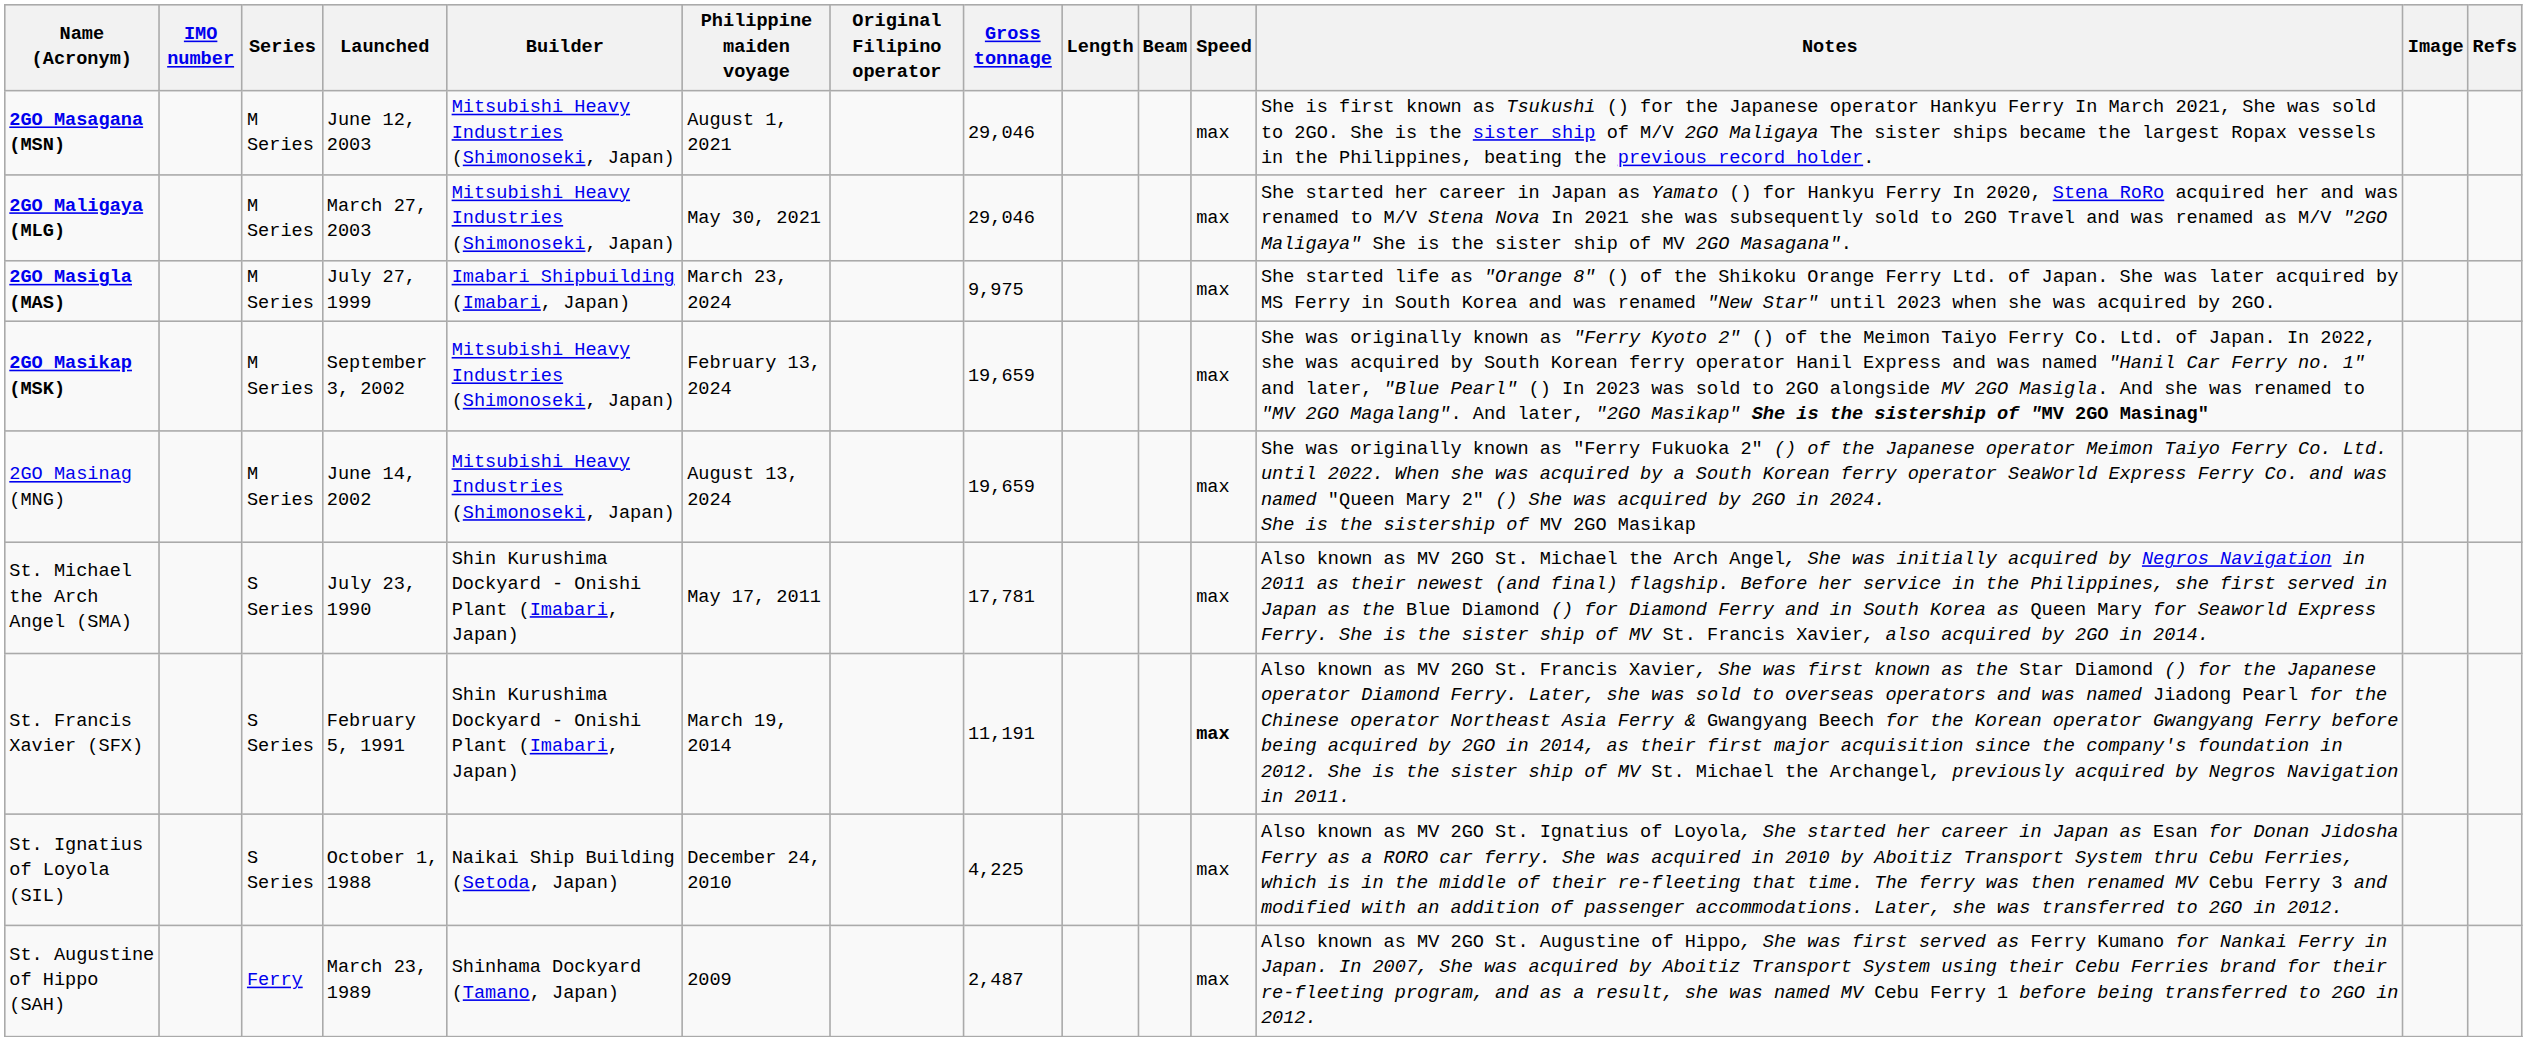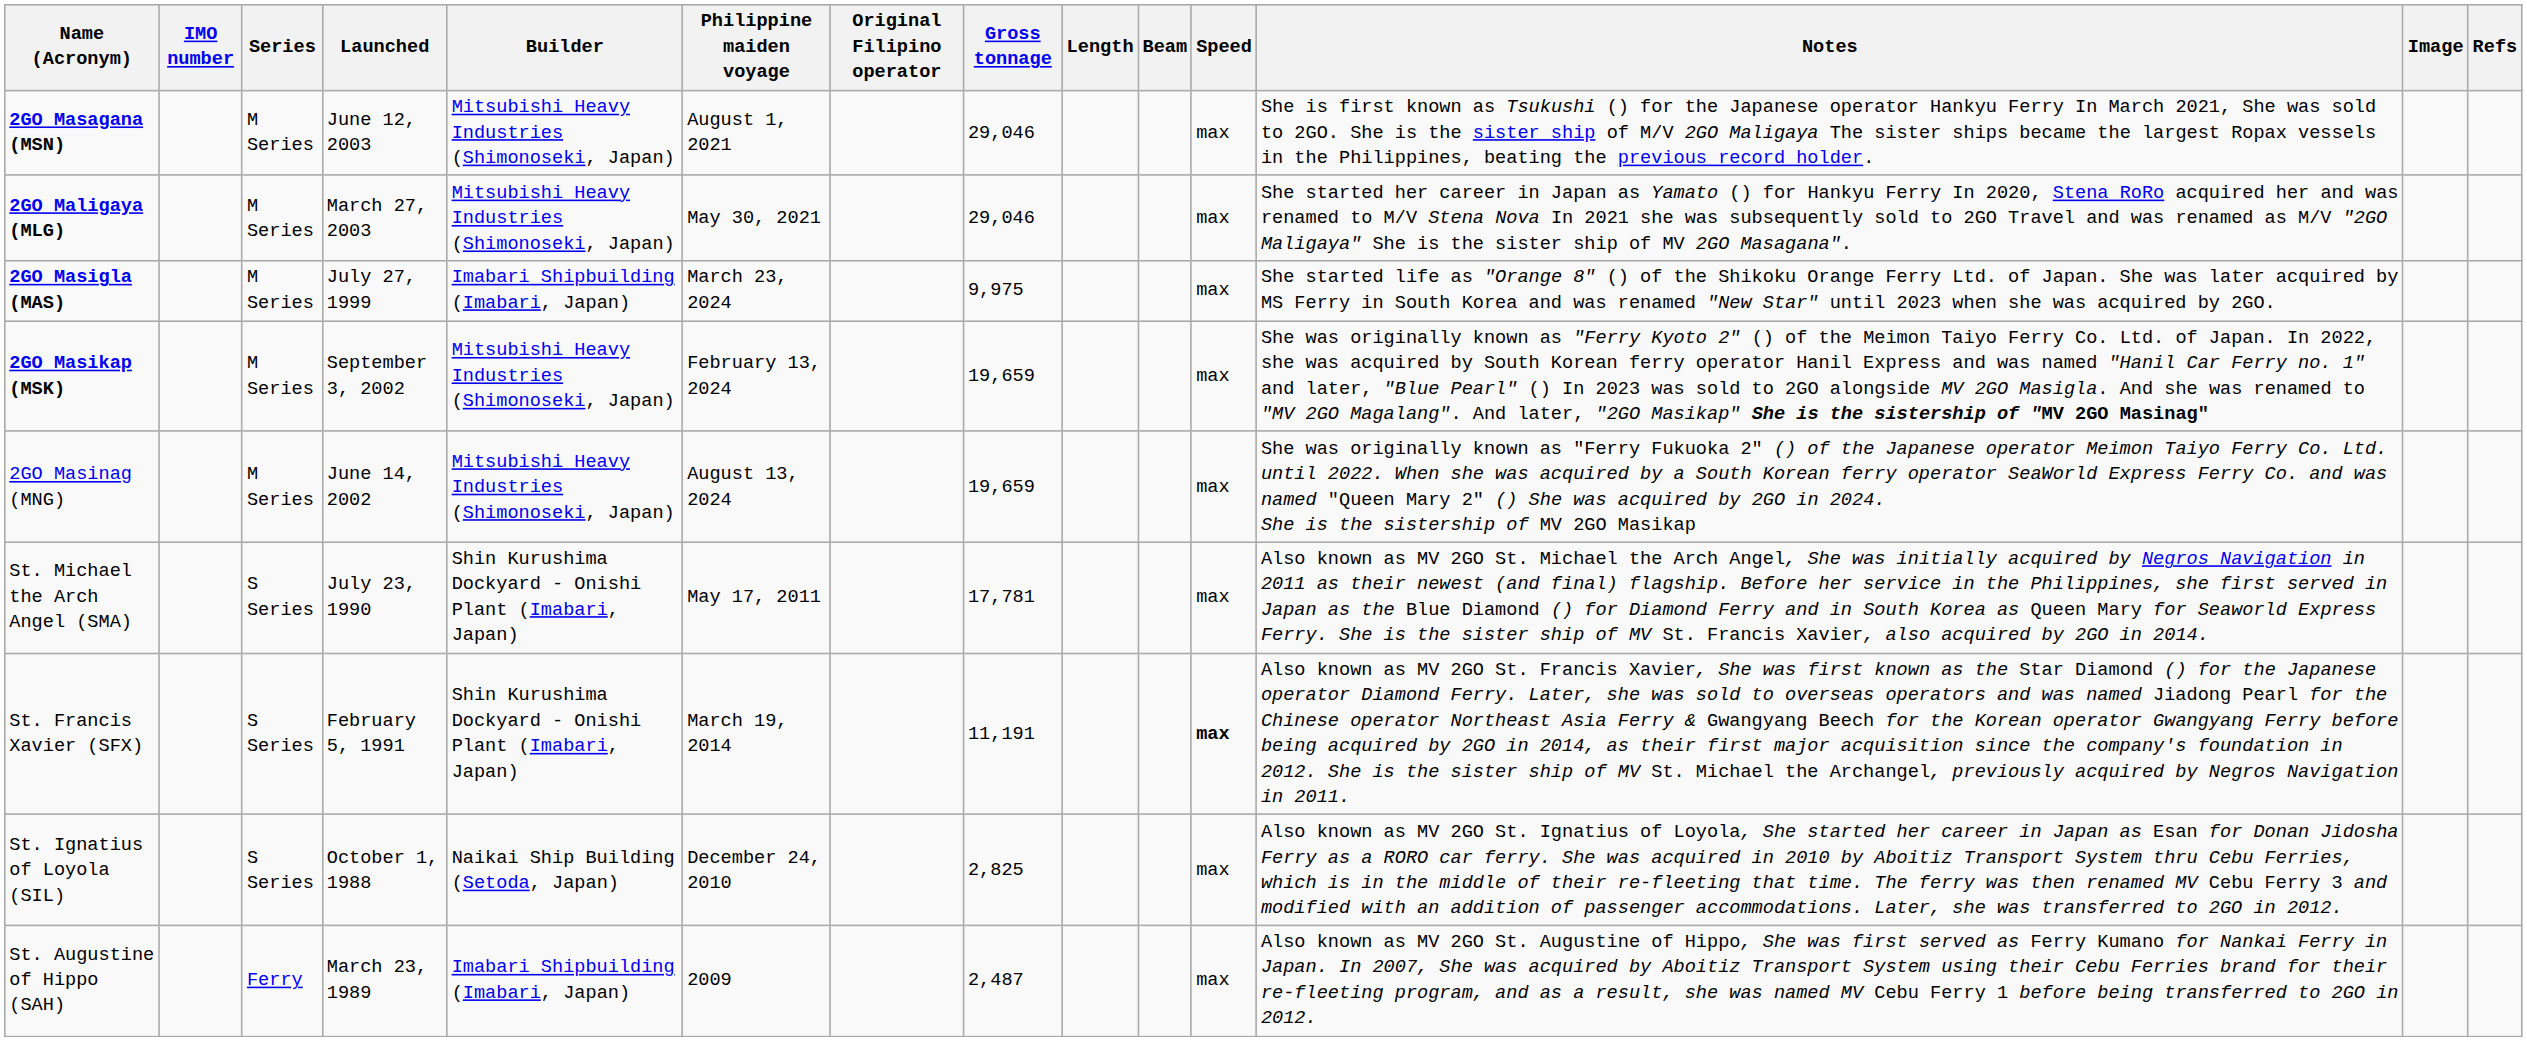St. Ignatius of Loyola (SIL) | Gross tonnage: 4,225 -> 2,825
St. Augustine of Hippo (SAH) | Builder: Shinhama Dockyard (Tamano, Japan) -> Imabari Shipbuilding (Imabari, Japan)
